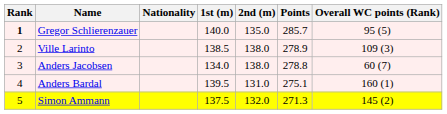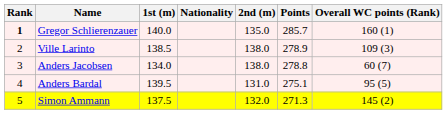columns swapped: Nationality <-> 1st (m)
Gregor Schlierenzauer | Overall WC points (Rank): 95 (5) -> 160 (1)
Anders Bardal | Overall WC points (Rank): 160 (1) -> 95 (5)
